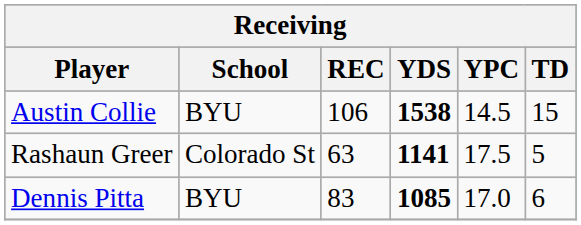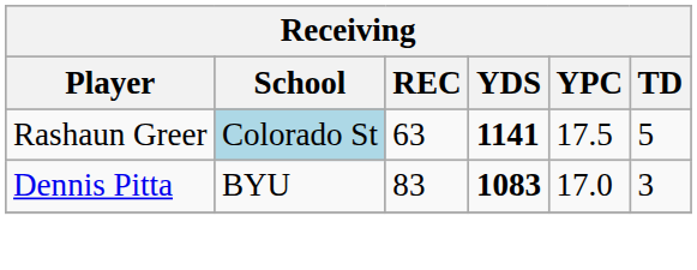- row: Austin Collie | BYU | 106 | 1538 | 14.5 | 15
Rashaun Greer | School: no background -> lightblue background
Dennis Pitta | YDS: 1085 -> 1083
Dennis Pitta | TD: 6 -> 3
